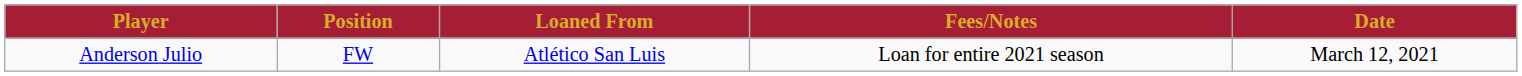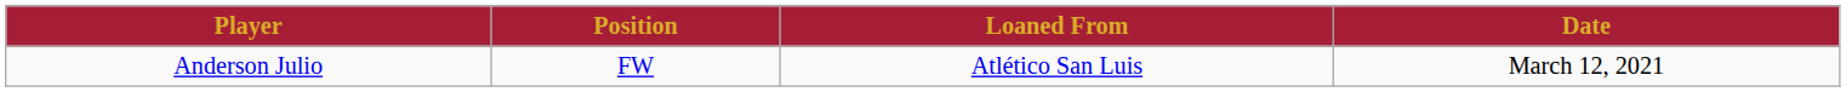- column: Fees/Notes | Loan for entire 2021 season
